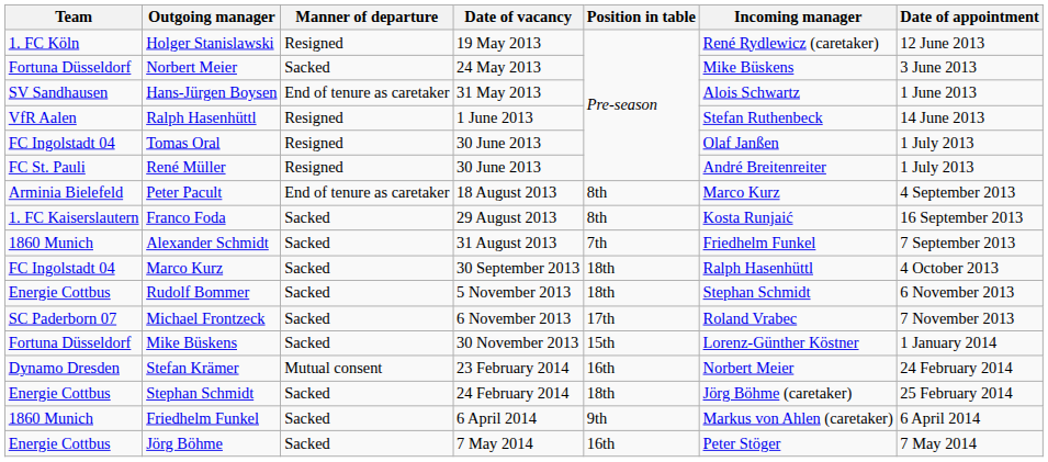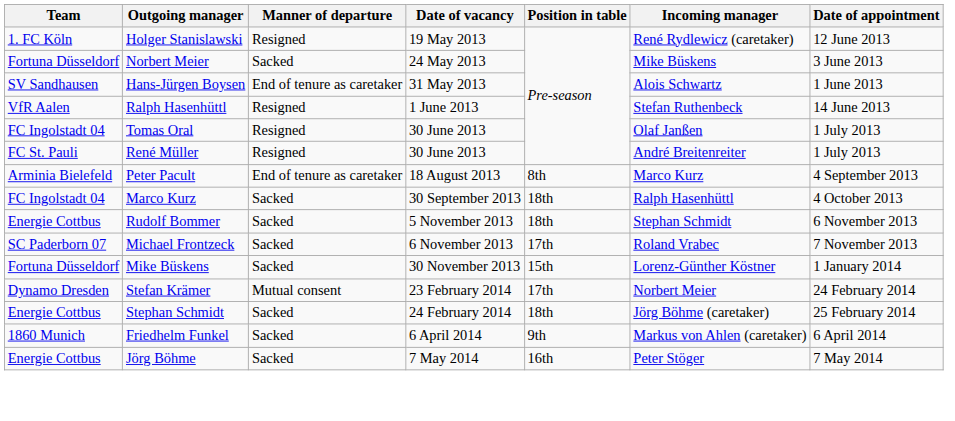- row: 1. FC Kaiserslautern | Franco Foda | Sacked | 29 August 2013 | 8th | Kosta Runjaić | 16 September 2013
- row: 1860 Munich | Alexander Schmidt | Sacked | 31 August 2013 | 7th | Friedhelm Funkel | 7 September 2013
Stefan Krämer | Position in table: 16th -> 17th
